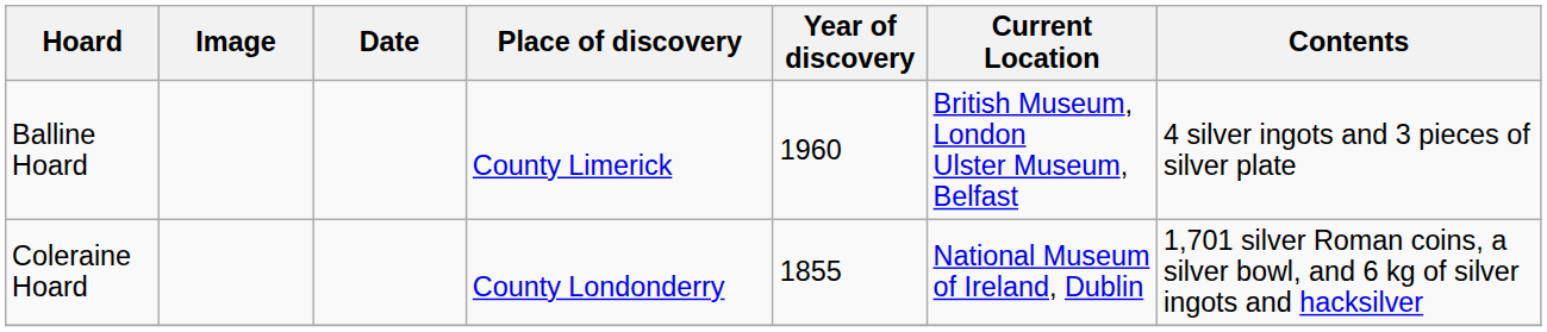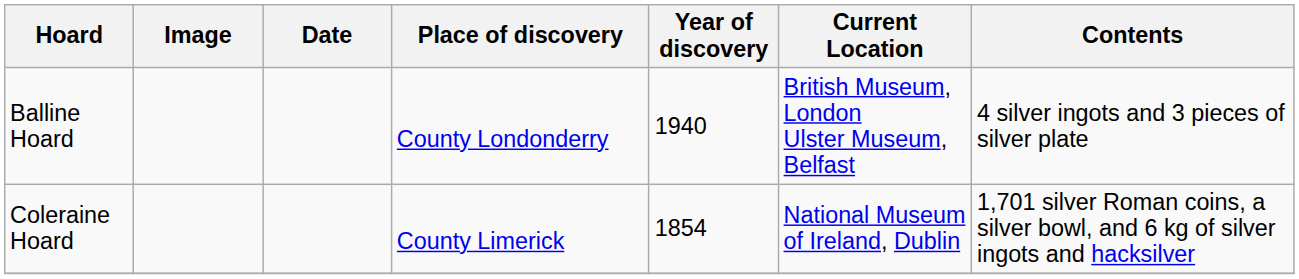Balline Hoard | Place of discovery: County Limerick -> County Londonderry
Balline Hoard | Year of discovery: 1960 -> 1940
Coleraine Hoard | Place of discovery: County Londonderry -> County Limerick
Coleraine Hoard | Year of discovery: 1855 -> 1854
